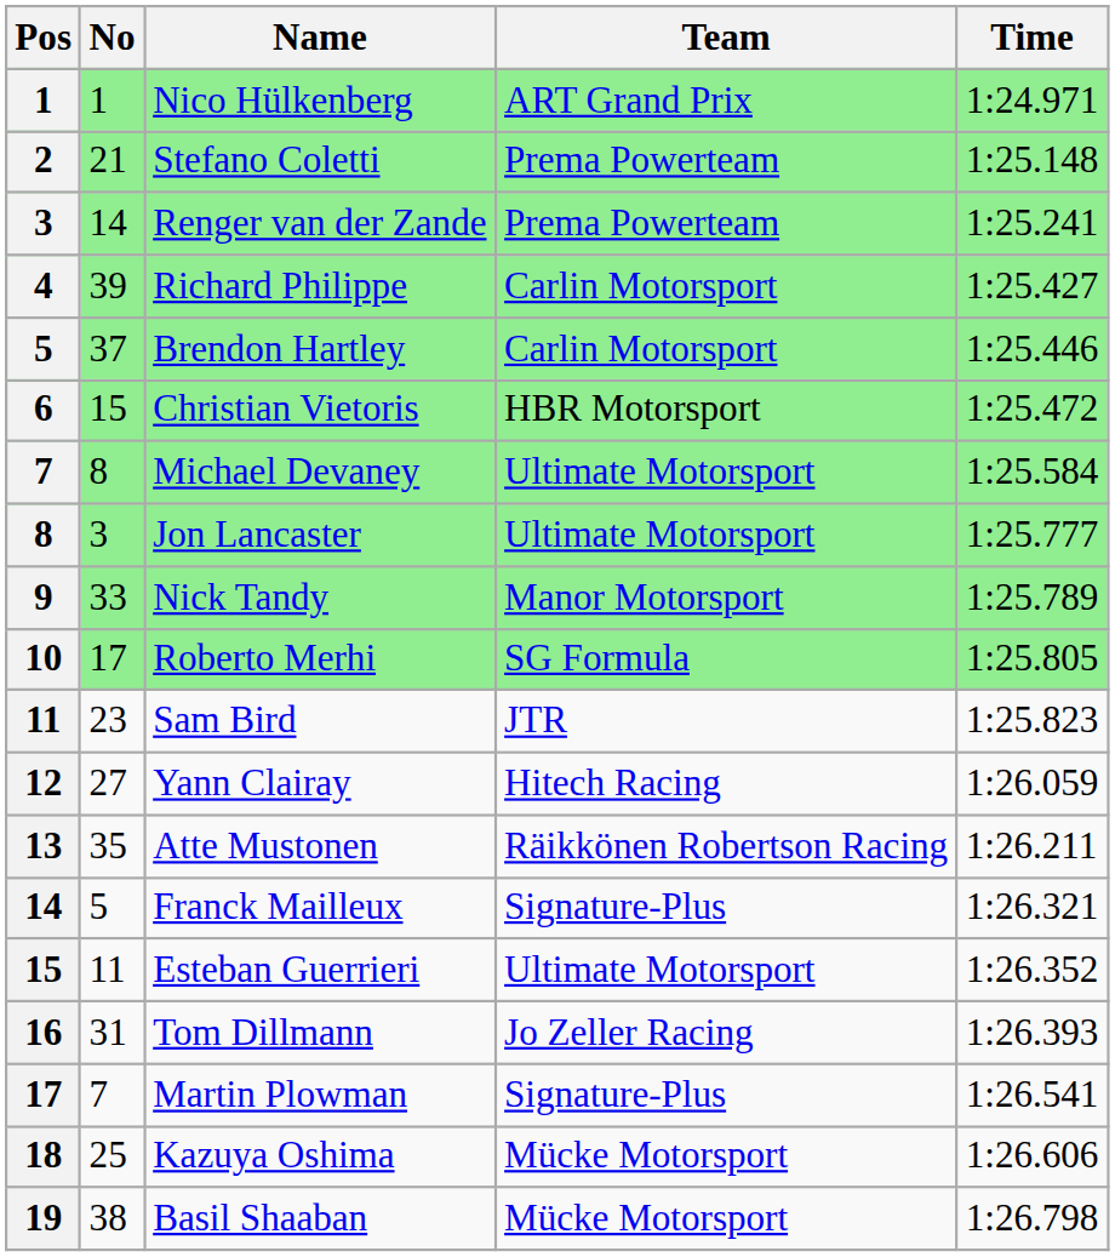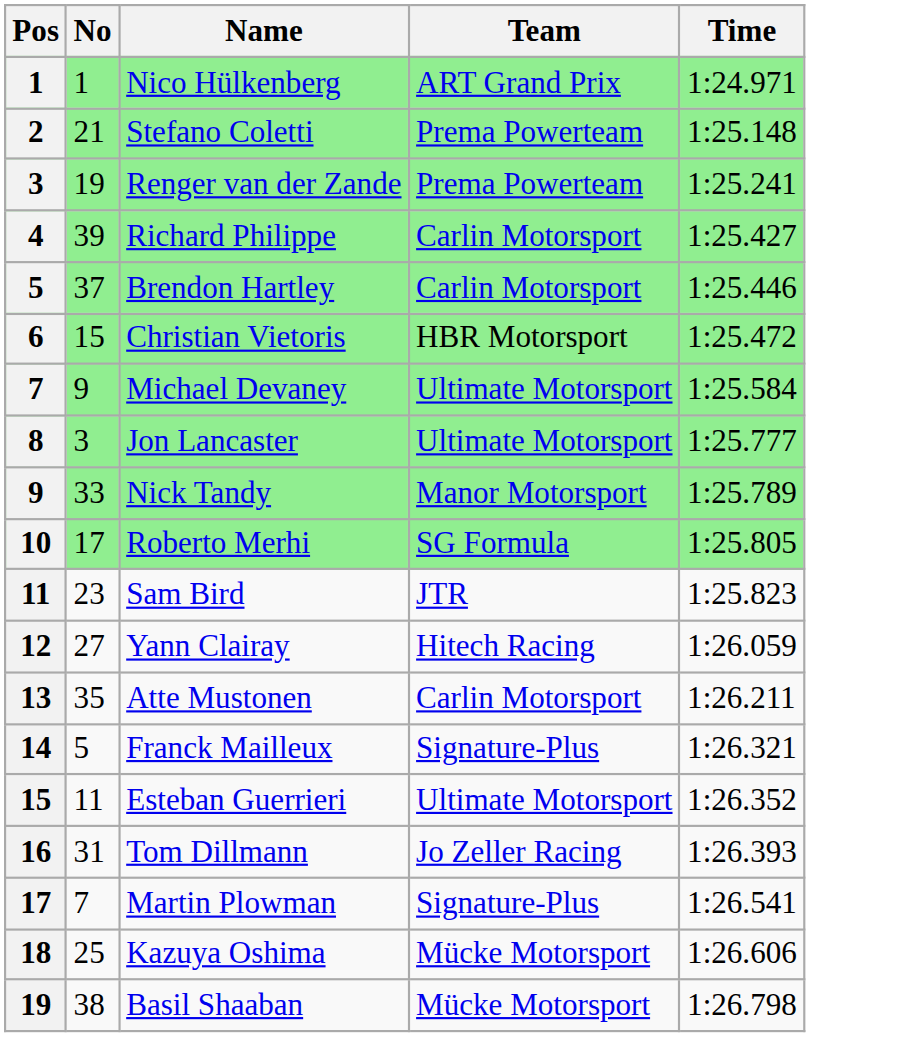Renger van der Zande | No: 14 -> 19
Michael Devaney | No: 8 -> 9
Atte Mustonen | Team: Räikkönen Robertson Racing -> Carlin Motorsport
